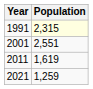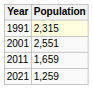2011 | Population: 1,619 -> 1,659
